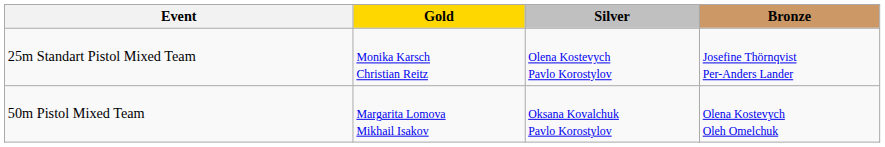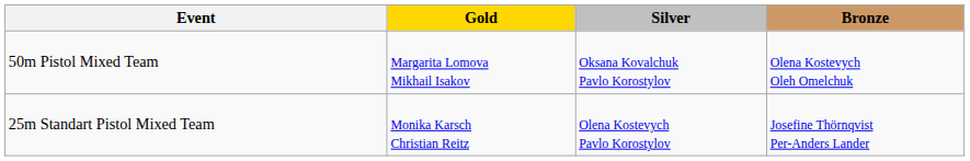rows swapped: 25m Standart Pistol Mixed Team <-> 50m Pistol Mixed Team
